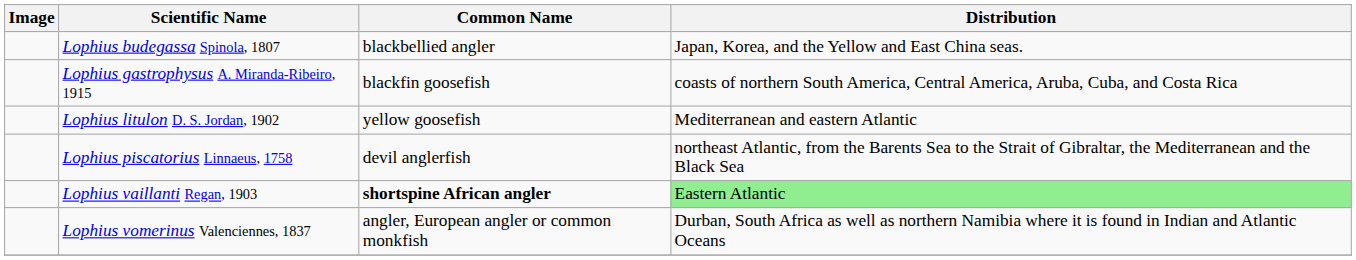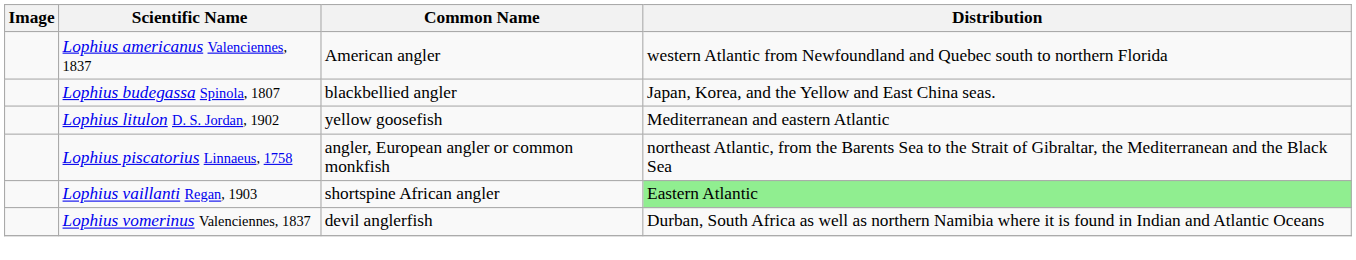+ row: Lophius americanus Valenciennes, 1837 | American angler | western Atlantic from Newfoundland and Quebec south to northern Florida
- row: Lophius gastrophysus A. Miranda-Ribeiro, 1915 | blackfin goosefish | coasts of northern South America, Central America, Aruba, Cuba, and Costa Rica
Lophius piscatorius Linnaeus, 1758 | Common Name: devil anglerfish -> angler, European angler or common monkfish
Lophius vaillanti Regan, 1903 | Common Name: bold -> normal
Lophius vomerinus Valenciennes, 1837 | Common Name: angler, European angler or common monkfish -> devil anglerfish
